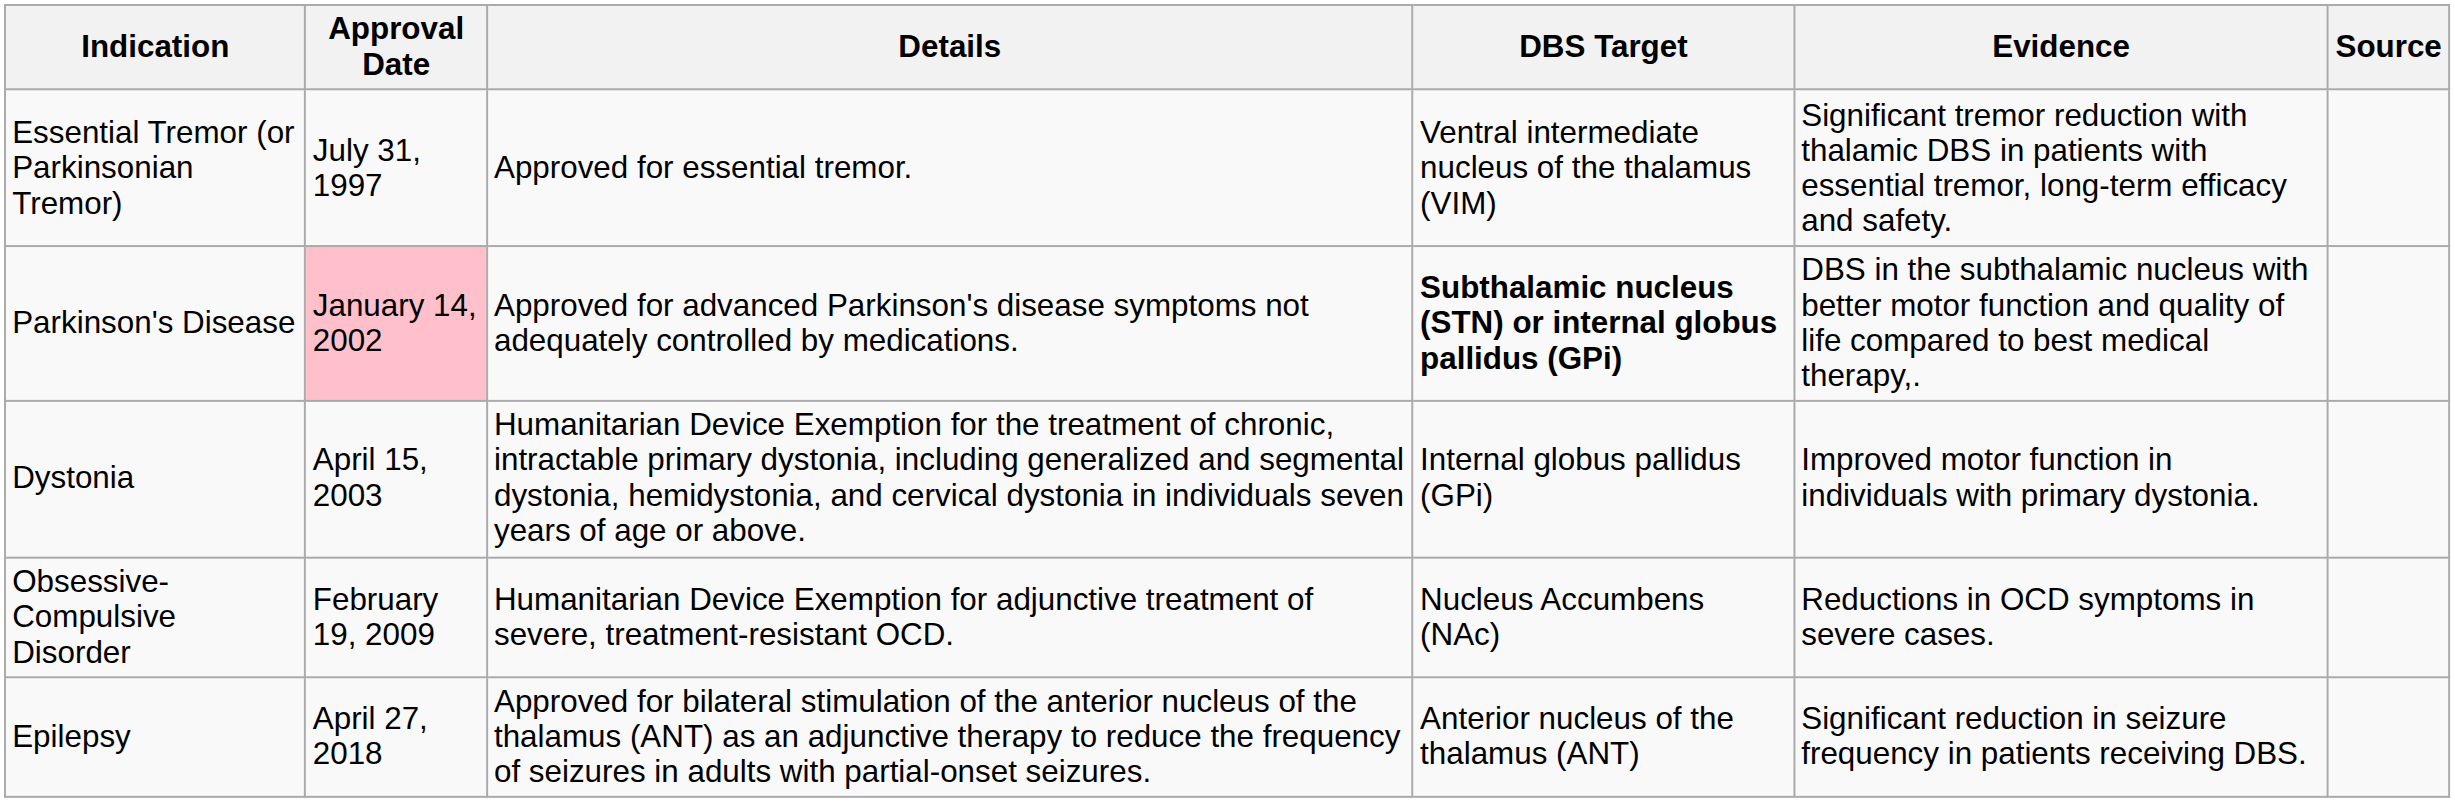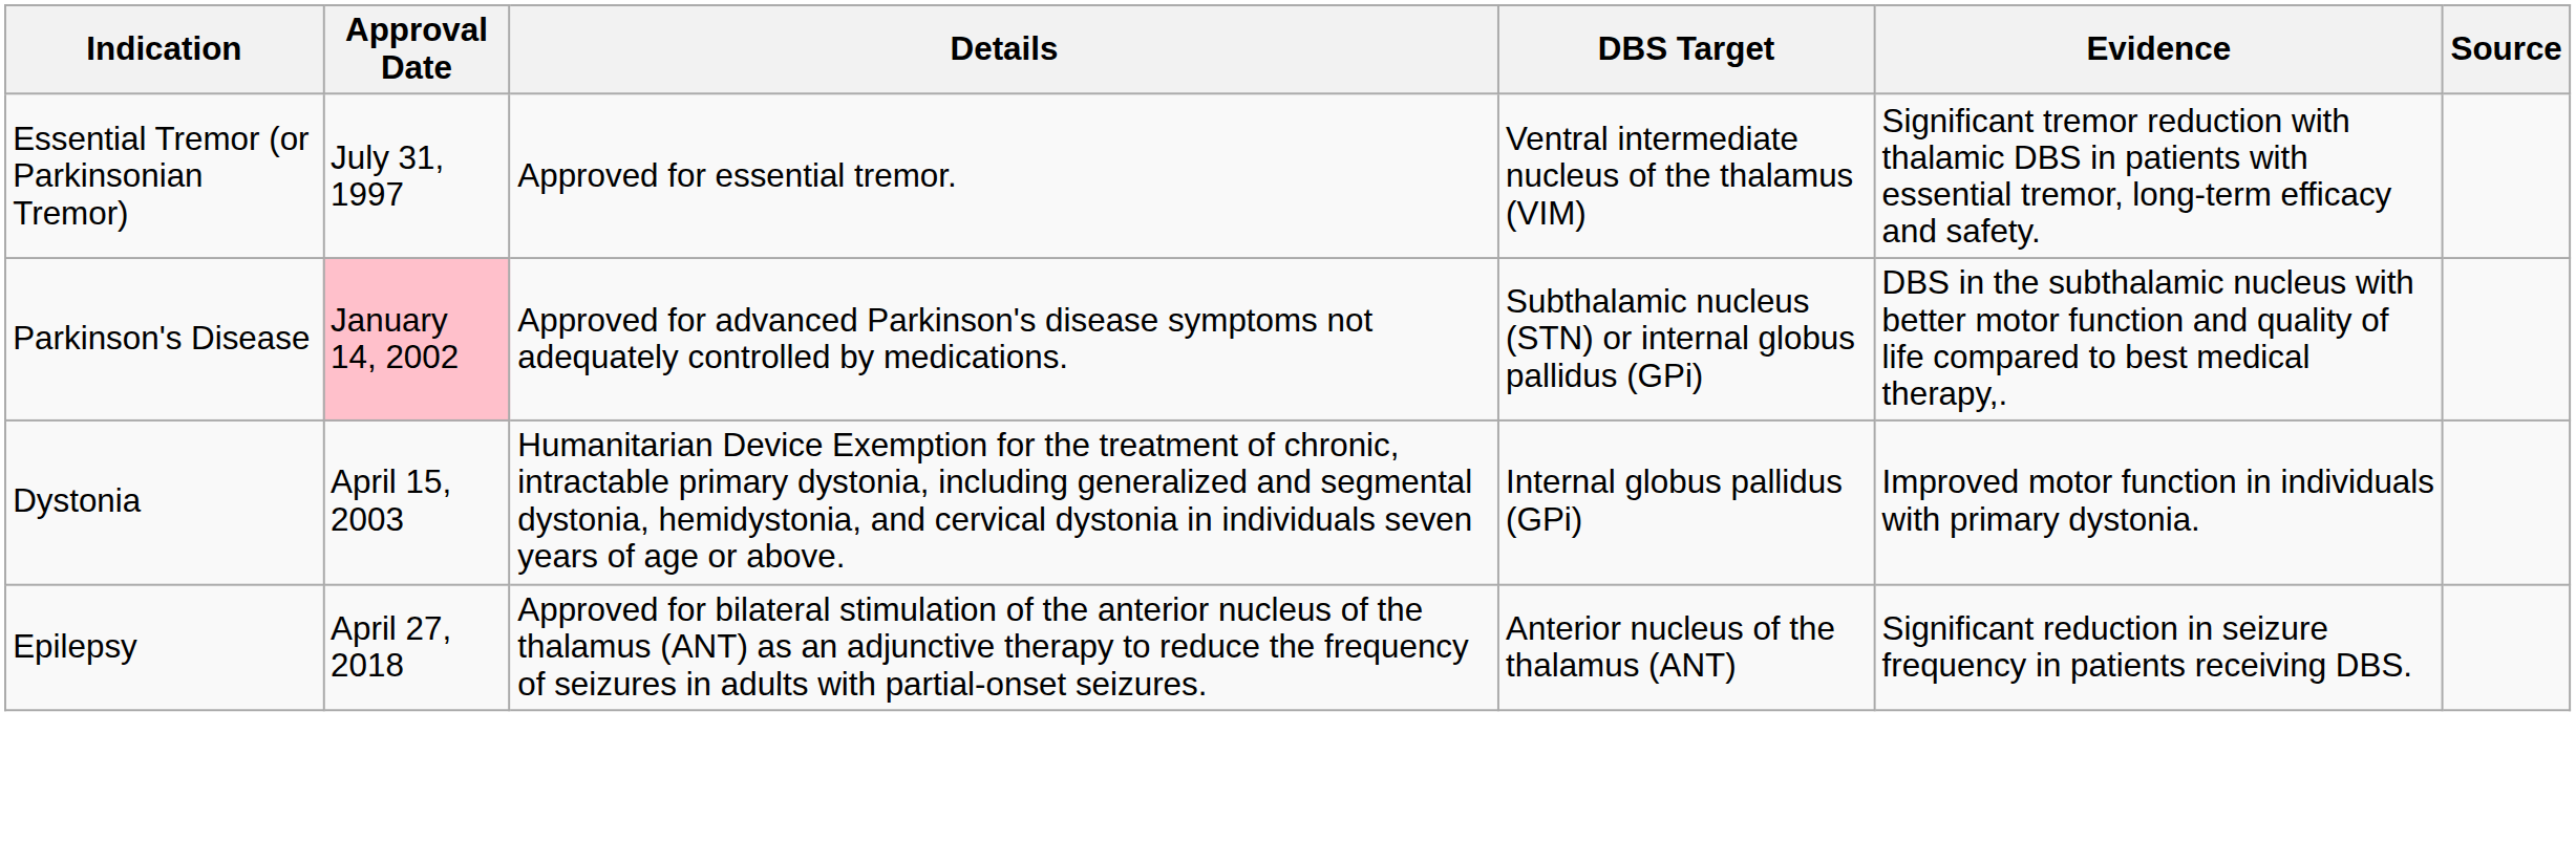Parkinson's Disease | DBS Target: bold -> normal
- row: Obsessive-Compulsive Disorder | February 19, 2009 | Humanitarian Device Exemption for adjunctive treatment of severe, treatment-resistant OCD. | Nucleus Accumbens (NAc) | Reductions in OCD symptoms in severe cases.
